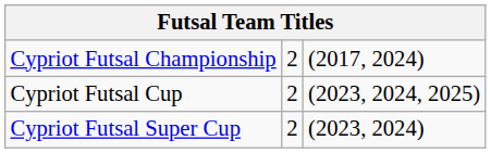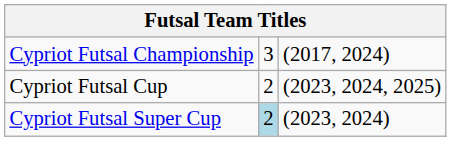Cypriot Futsal Championship | column 2: 2 -> 3
Cypriot Futsal Super Cup | column 2: no background -> lightblue background
